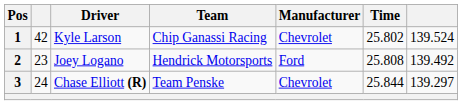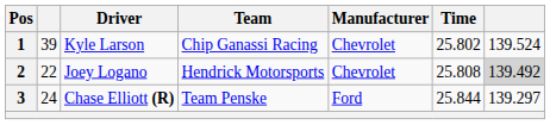1 | column 2: 42 -> 39
2 | column 2: 23 -> 22
2 | Manufacturer: Ford -> Chevrolet
2 | column 7: no background -> lightgrey background
3 | Manufacturer: Chevrolet -> Ford
